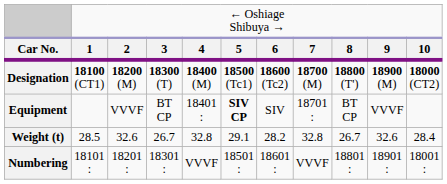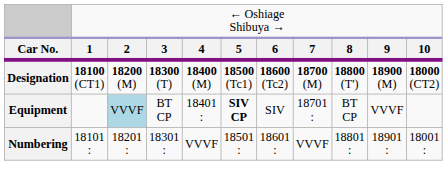Equipment | column 3: no background -> lightblue background
- row: Weight (t) | 28.5 | 32.6 | 26.7 | 32.8 | 29.1 | 28.2 | 32.8 | 26.7 | 32.6 | 28.4
